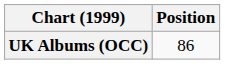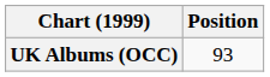UK Albums (OCC) | Position: 86 -> 93
